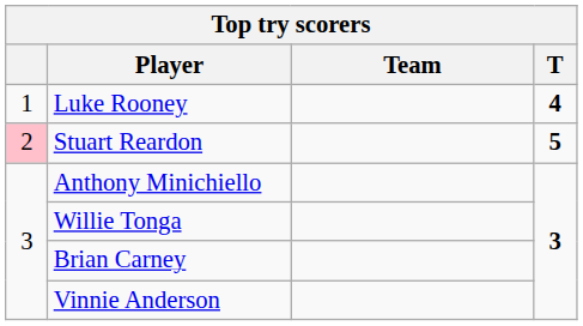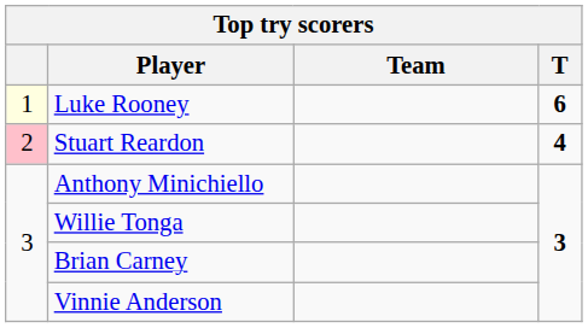Luke Rooney | column 1: no background -> lightyellow background
Luke Rooney | T: 4 -> 6
Stuart Reardon | T: 5 -> 4
